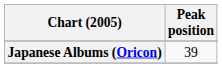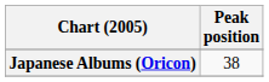Japanese Albums (Oricon) | Peak position: 39 -> 38
